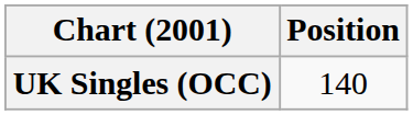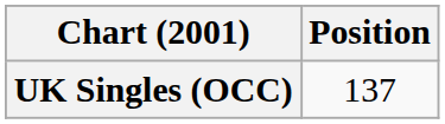UK Singles (OCC) | Position: 140 -> 137
